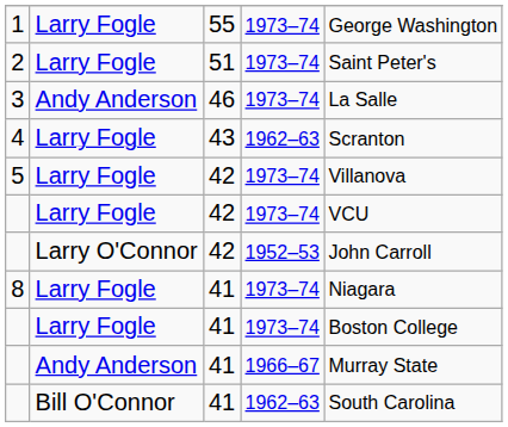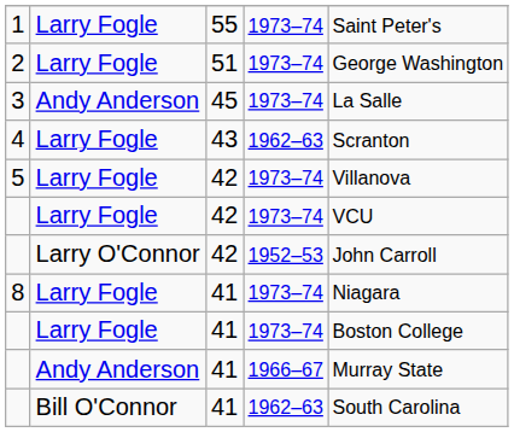1 | column 5: George Washington -> Saint Peter's
2 | column 5: Saint Peter's -> George Washington
3 | column 3: 46 -> 45
